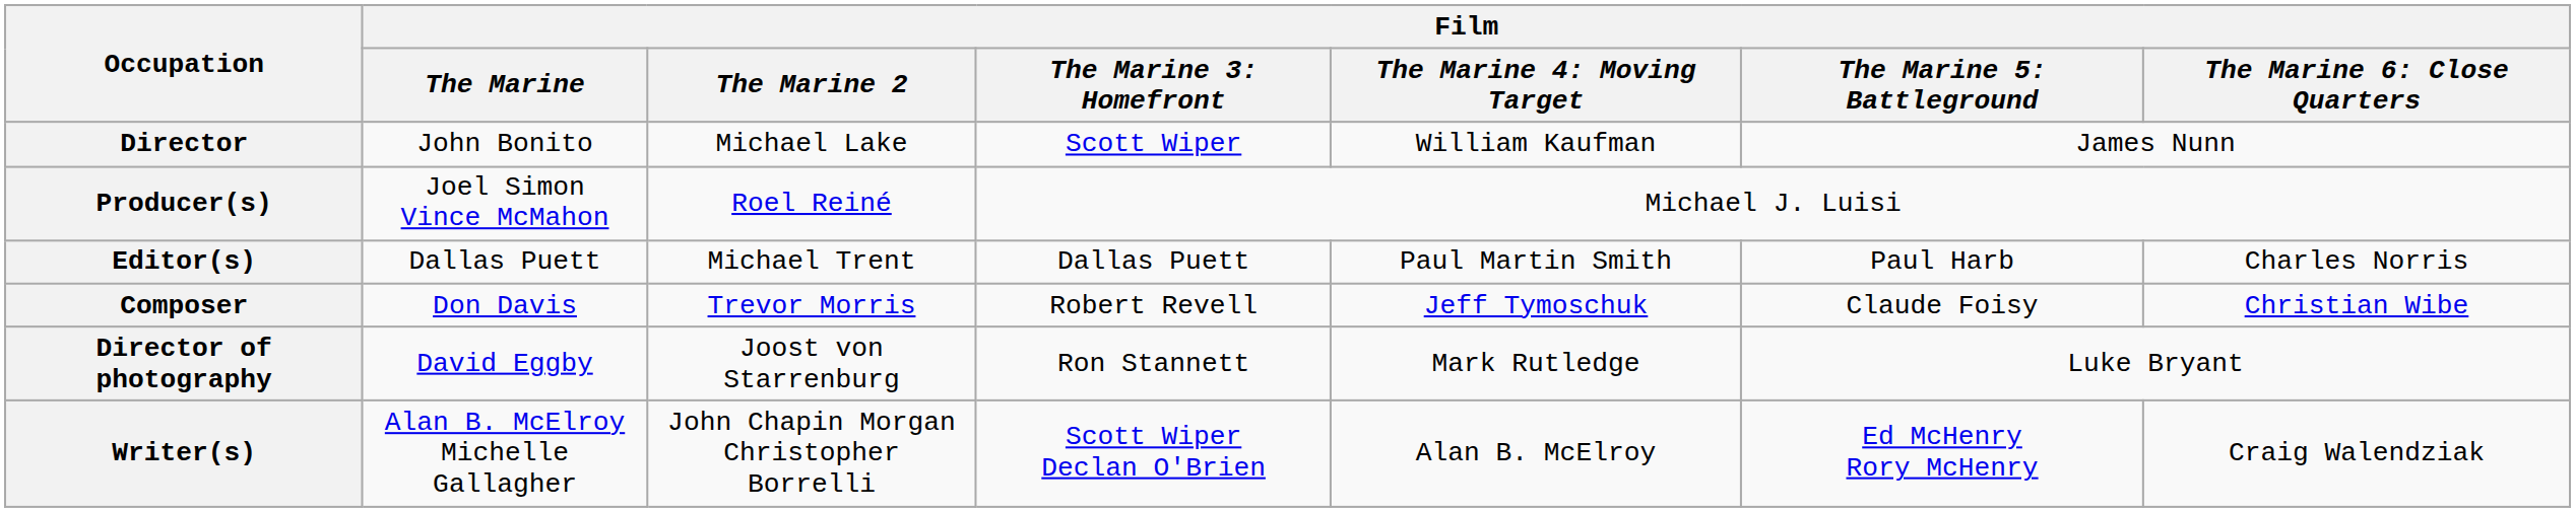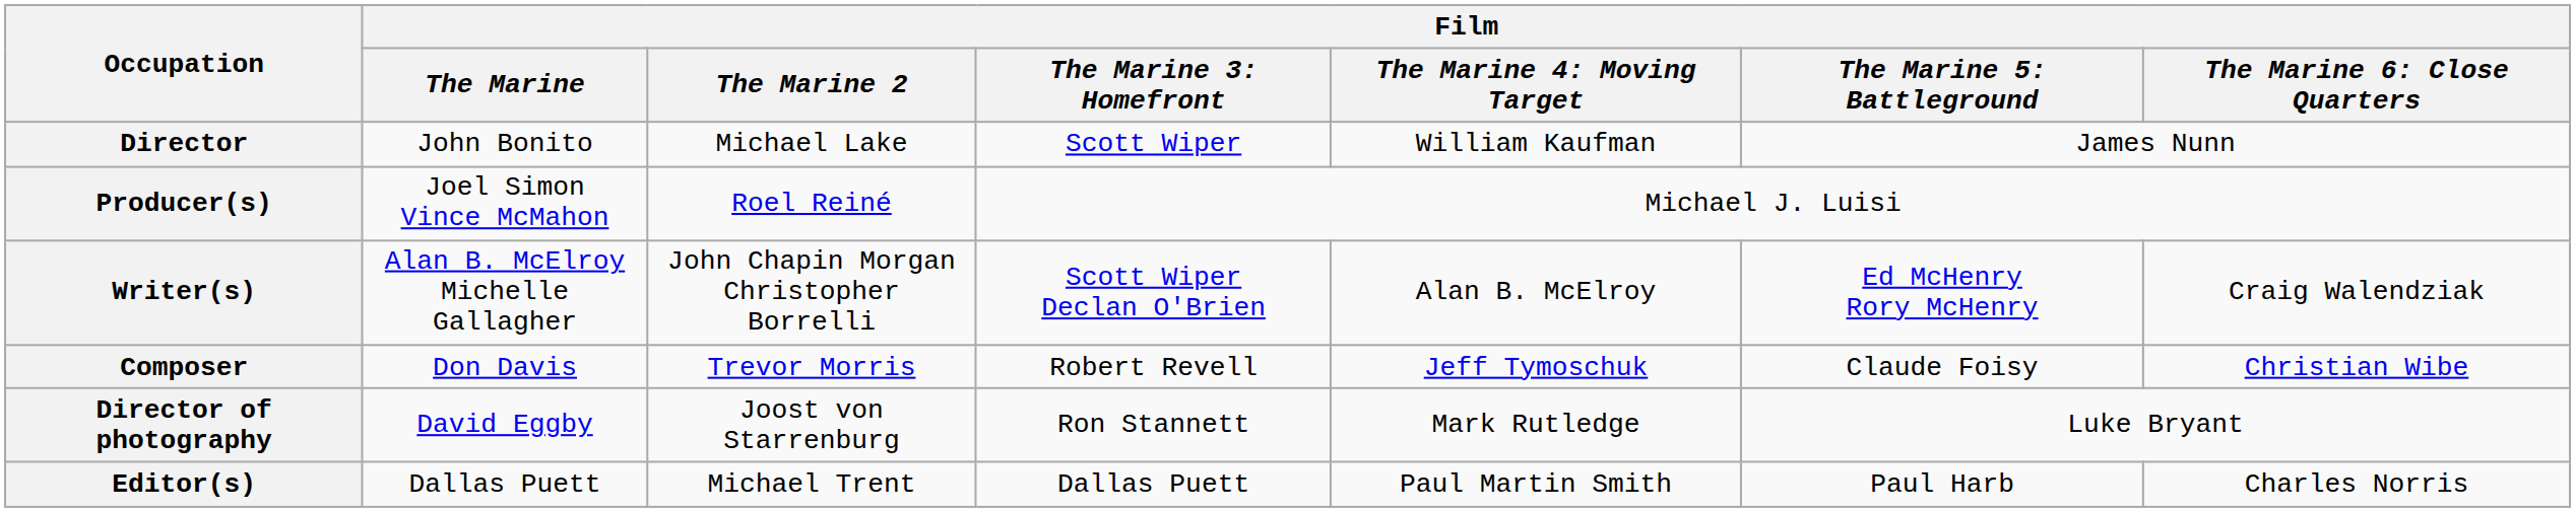rows swapped: Writer(s) <-> Editor(s)
